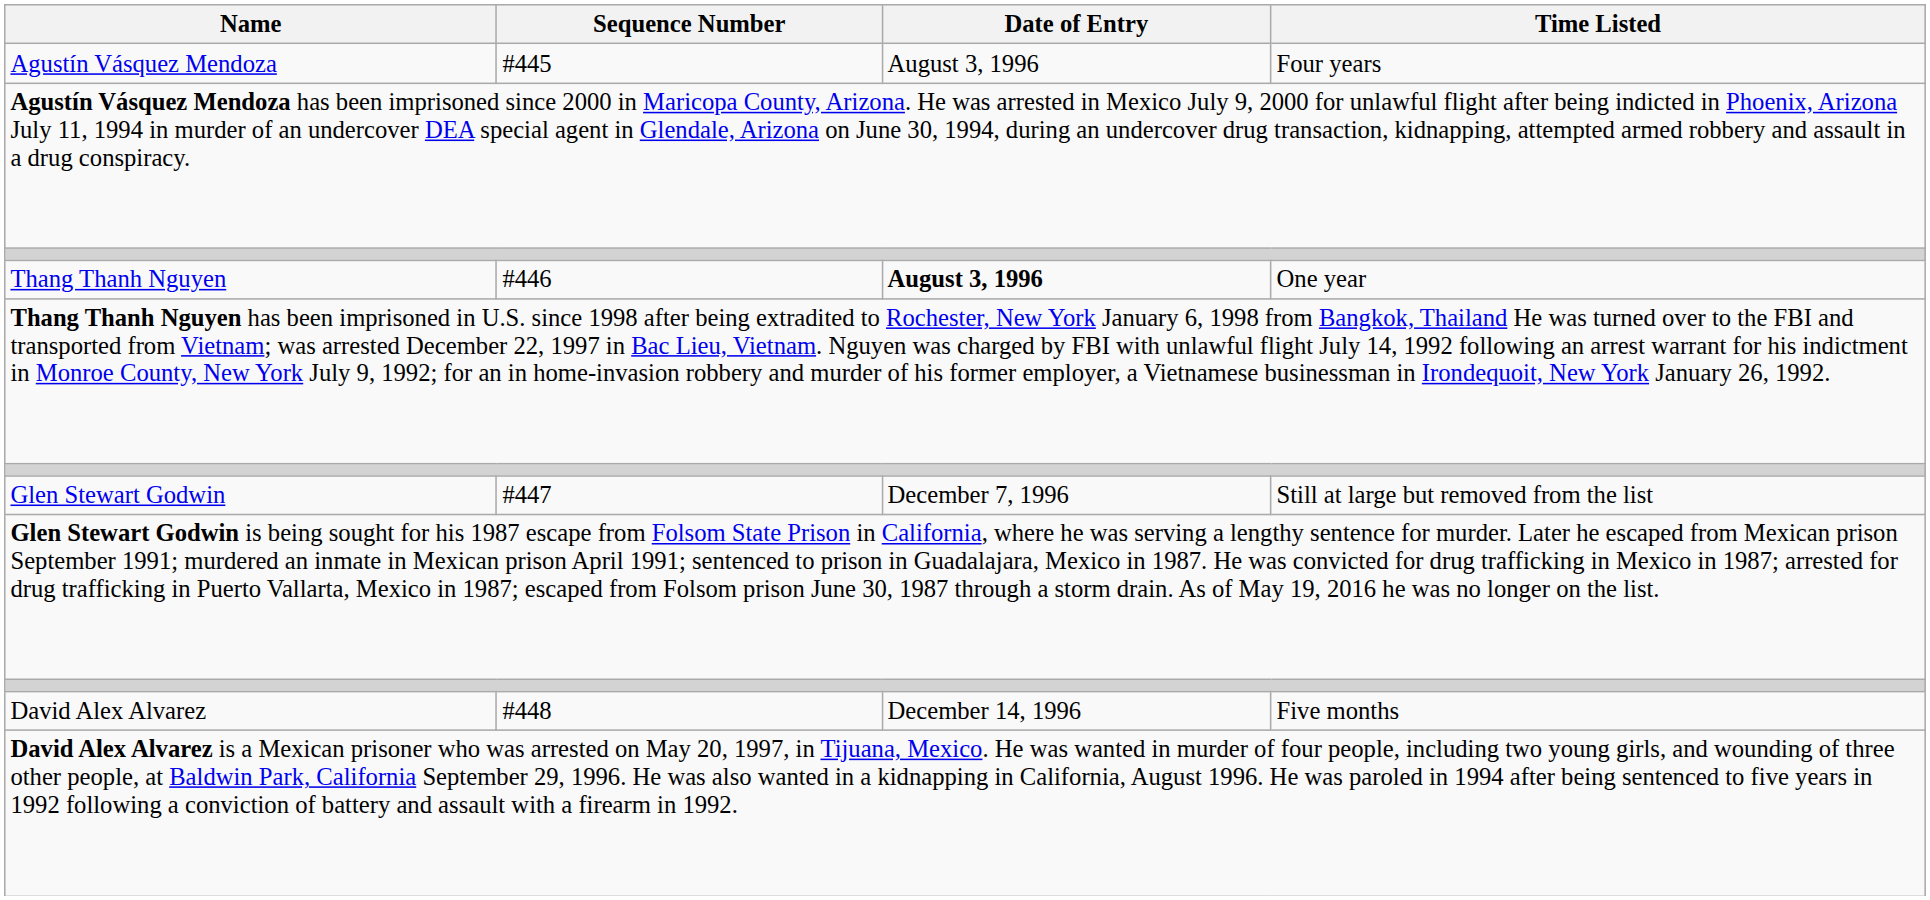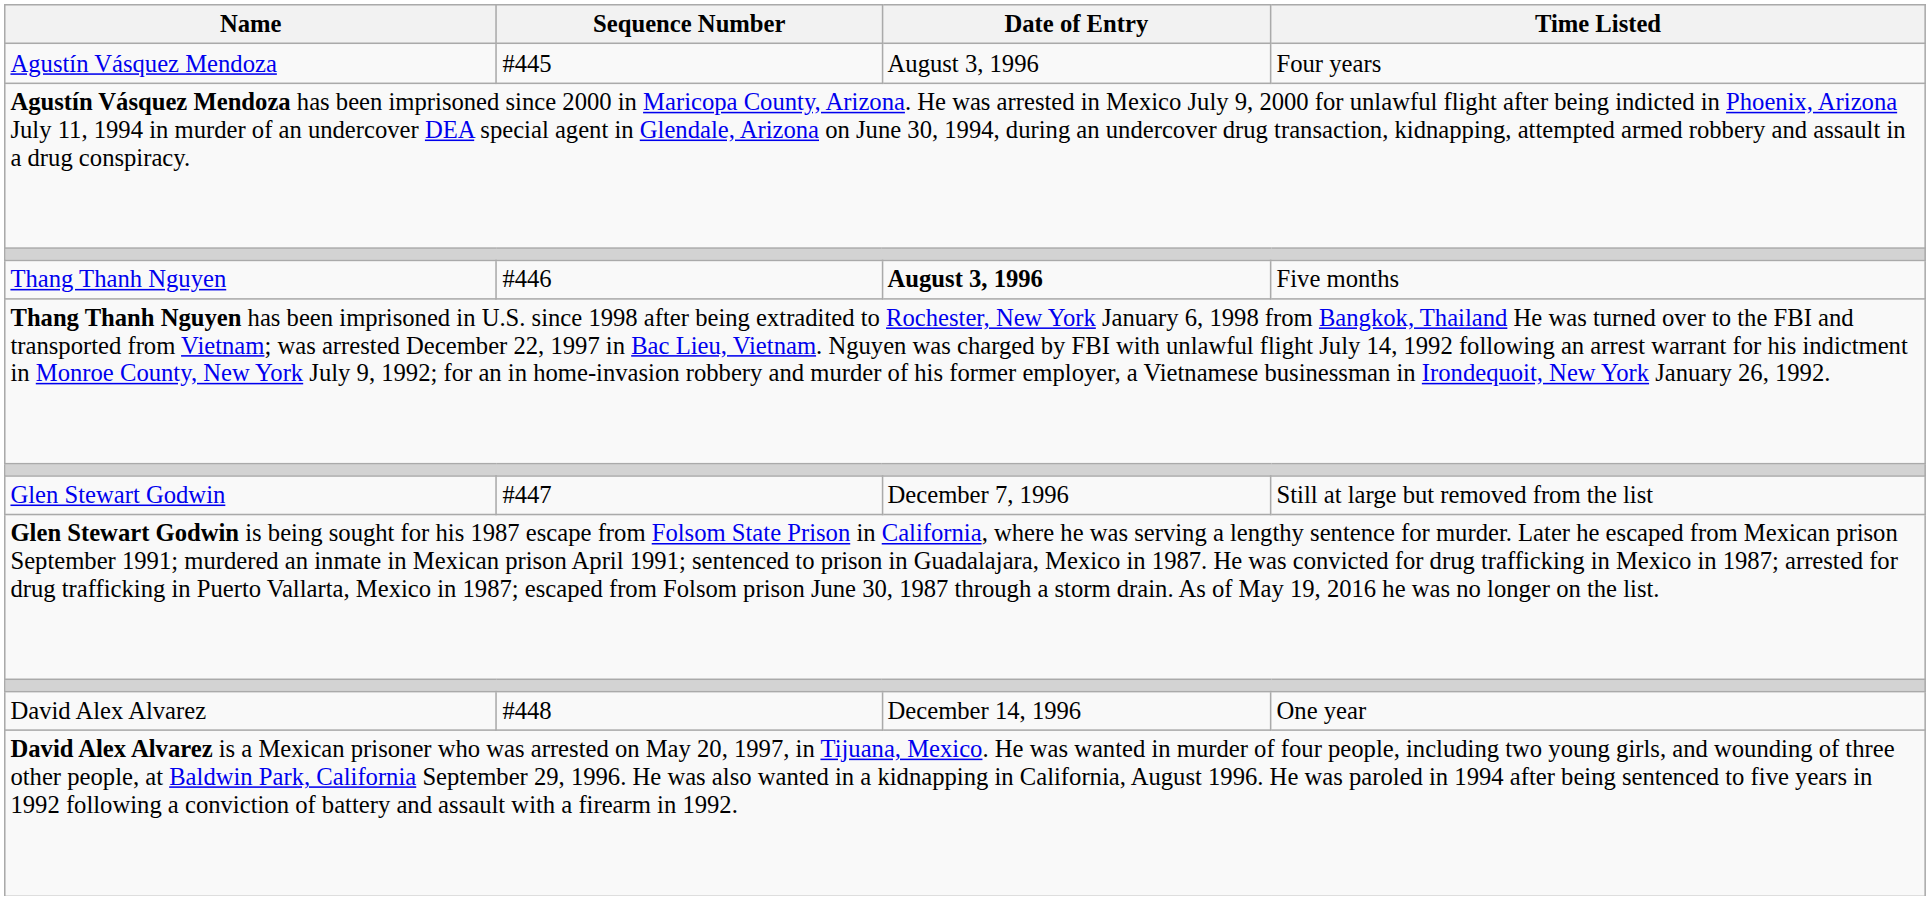Thang Thanh Nguyen | Time Listed: One year -> Five months
David Alex Alvarez | Time Listed: Five months -> One year
